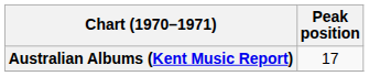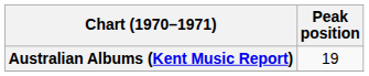Australian Albums (Kent Music Report) | Peak position: 17 -> 19
